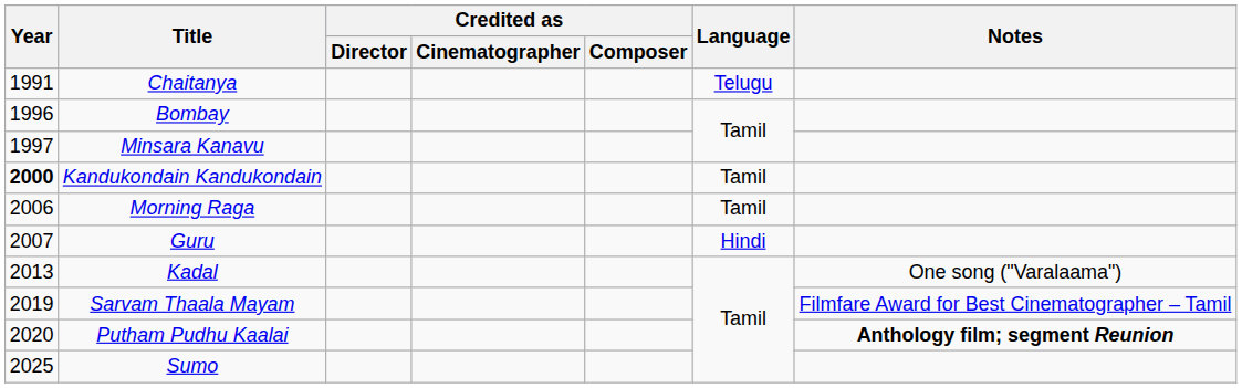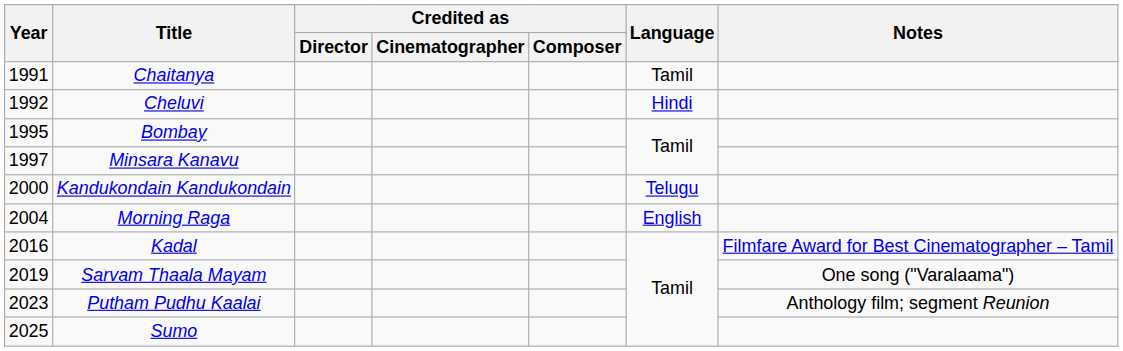Chaitanya | Language: Telugu -> Tamil
+ row: 1992 | Cheluvi | Hindi
Bombay | Year: 1996 -> 1995
Kandukondain Kandukondain | Year: bold -> normal
Kandukondain Kandukondain | Language: Tamil -> Telugu
Morning Raga | Year: 2006 -> 2004
Morning Raga | Language: Tamil -> English
- row: 2007 | Guru | Hindi
Kadal | Year: 2013 -> 2016
Kadal | Notes: One song ("Varalaama") -> Filmfare Award for Best Cinematographer – Tamil
Sarvam Thaala Mayam | Notes: Filmfare Award for Best Cinematographer – Tamil -> One song ("Varalaama")
Putham Pudhu Kaalai | Year: 2020 -> 2023
Putham Pudhu Kaalai | Notes: bold -> normal
